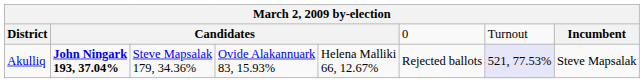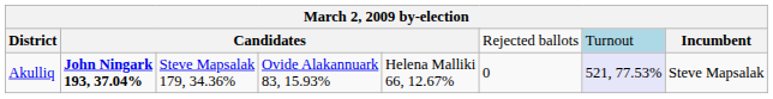District | column 6: 0 -> Rejected ballots
District | column 7: no background -> lightblue background
Akulliq | column 6: Rejected ballots -> 0
